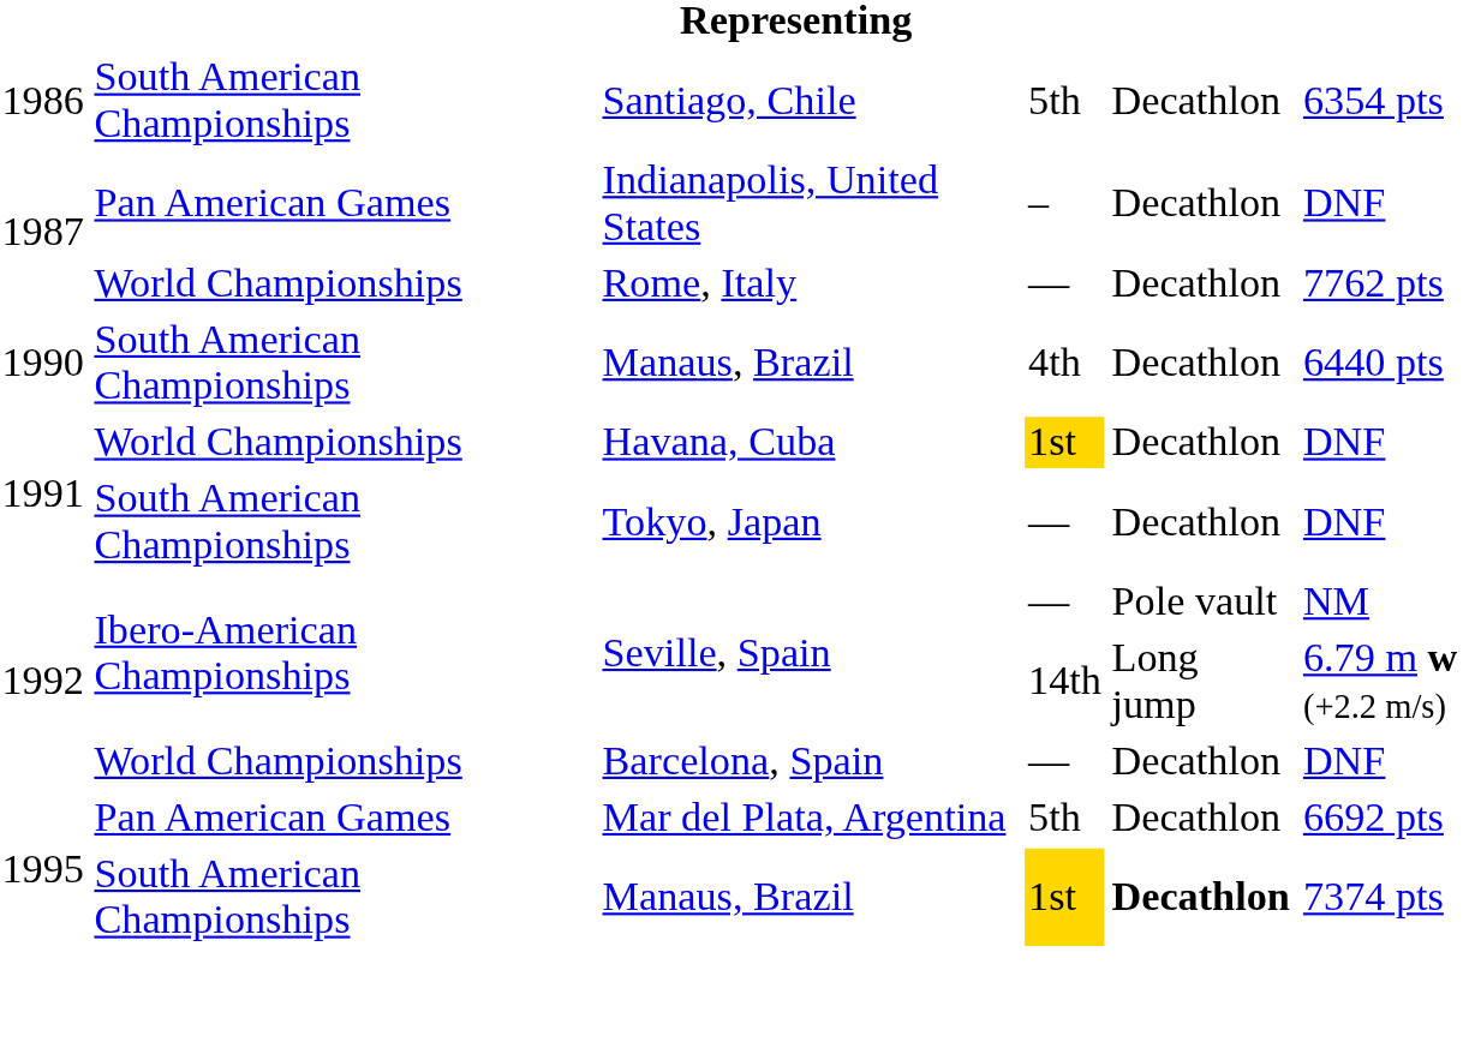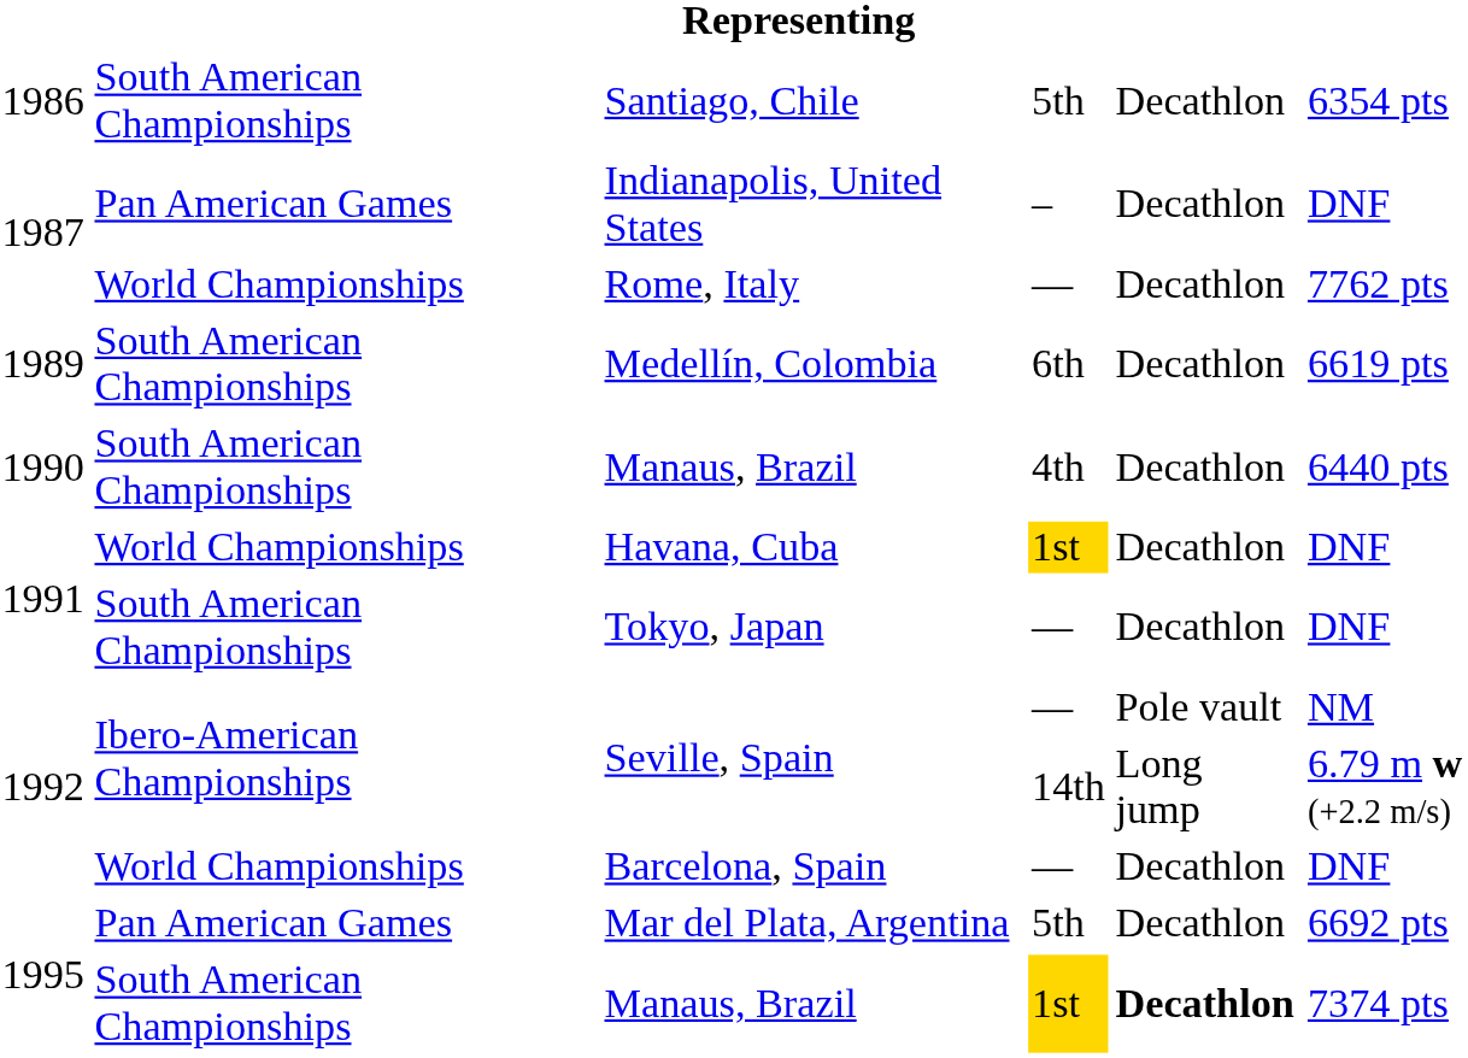+ row: 1989 | South American Championships | Medellín, Colombia | 6th | Decathlon | 6619 pts
